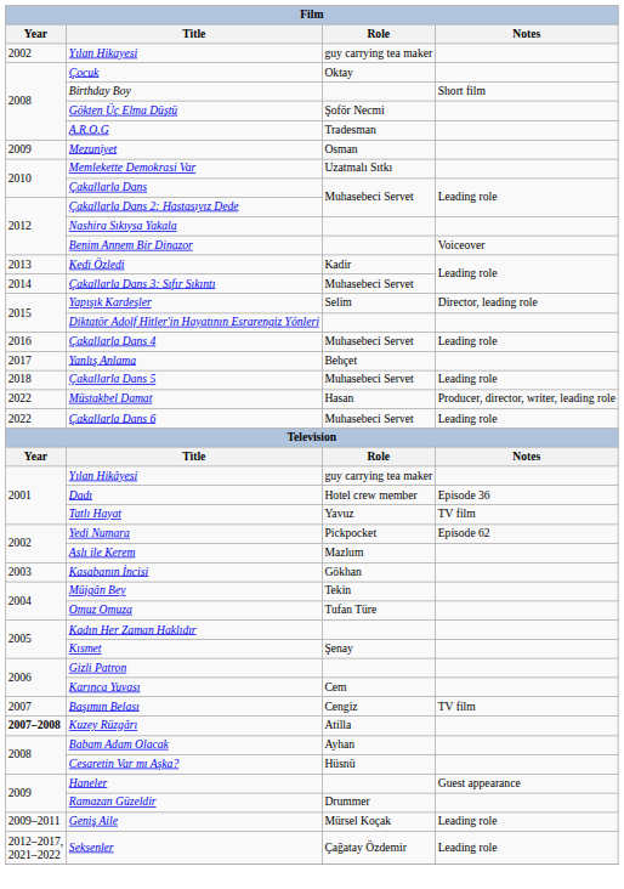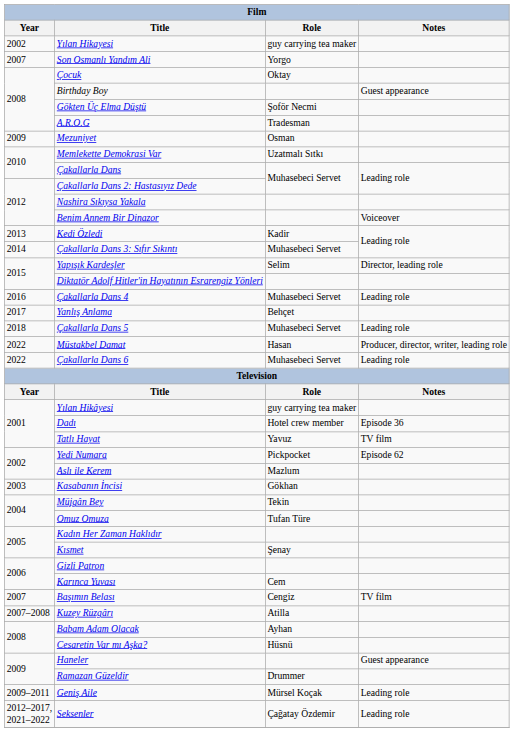+ row: 2007 | Son Osmanlı Yandım Ali | Yorgo
Birthday Boy | Notes: Short film -> Guest appearance
Kuzey Rüzgârı | Year: bold -> normal
